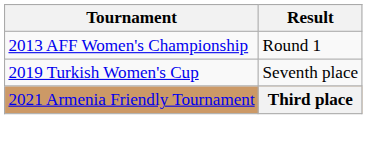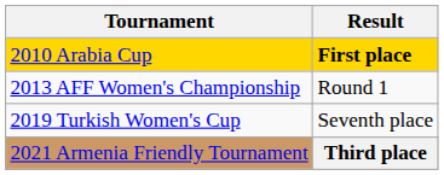+ row: 2010 Arabia Cup | First place
